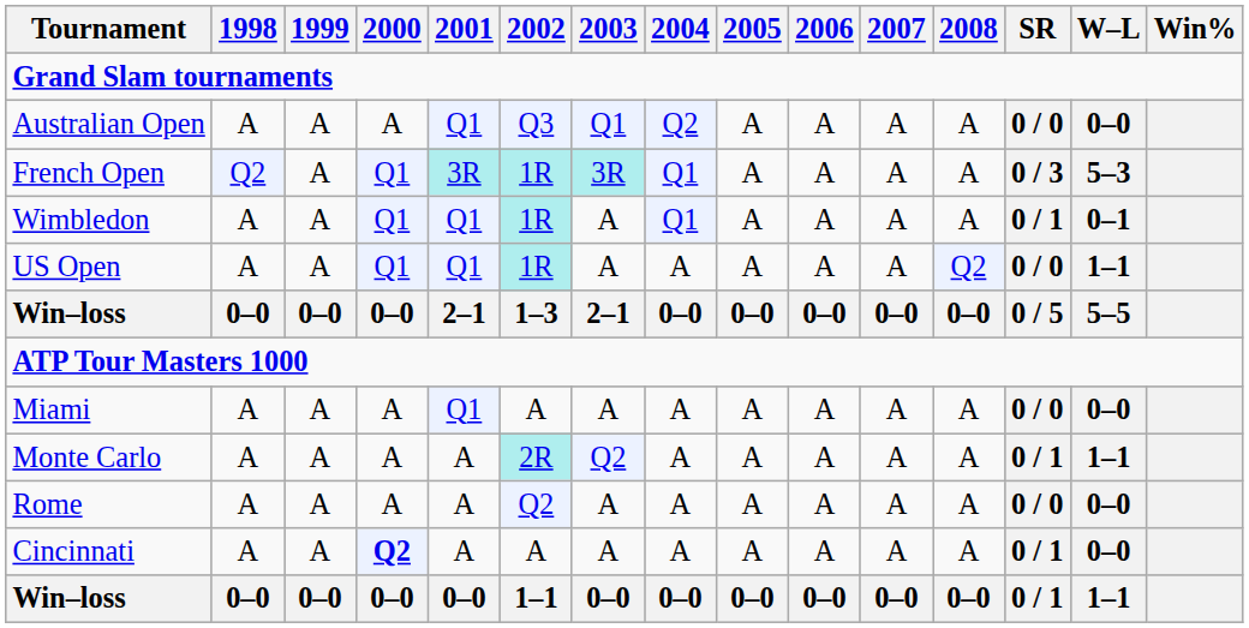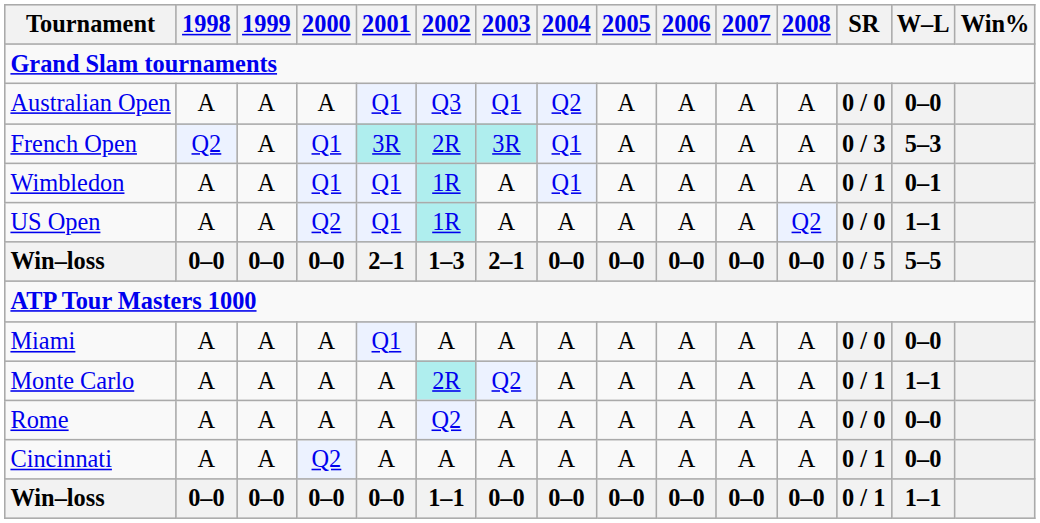French Open | 2002: 1R -> 2R
US Open | 2000: Q1 -> Q2
Cincinnati | 2000: bold -> normal
